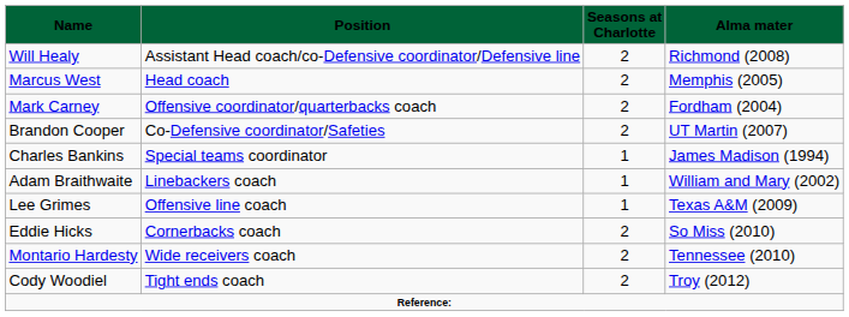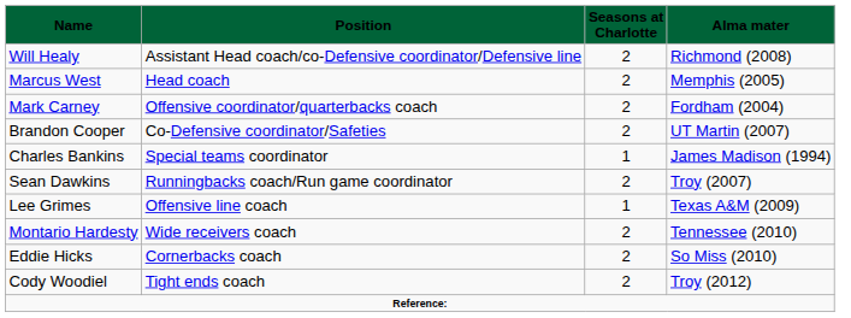- row: Adam Braithwaite | Linebackers coach | 1 | William and Mary (2002)
+ row: Sean Dawkins | Runningbacks coach/Run game coordinator | 2 | Troy (2007)
rows swapped: Montario Hardesty <-> Eddie Hicks
